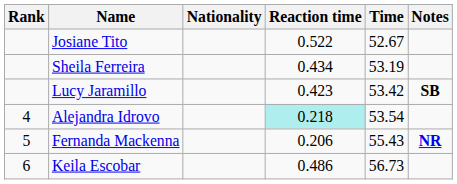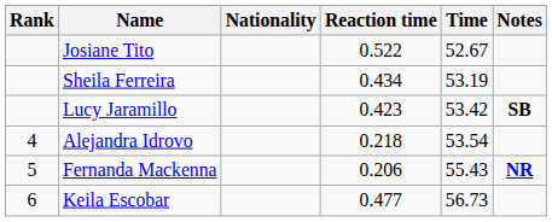Alejandra Idrovo | Reaction time: paleturquoise background -> no background
Keila Escobar | Reaction time: 0.486 -> 0.477
